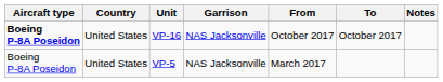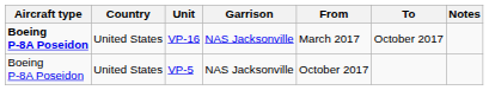VP-16 | From: October 2017 -> March 2017
VP-5 | From: March 2017 -> October 2017
